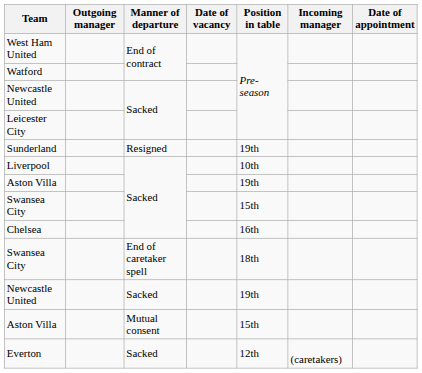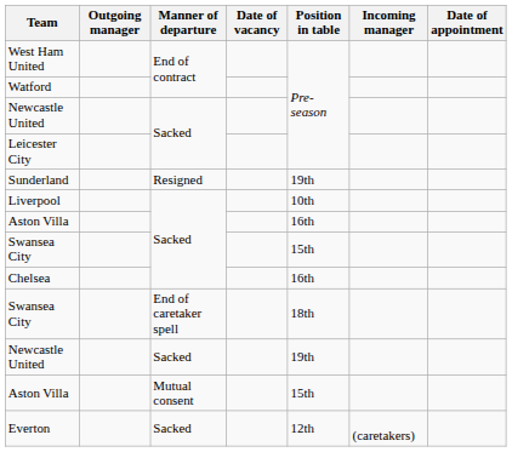Aston Villa / Sacked | Position in table: 19th -> 16th
